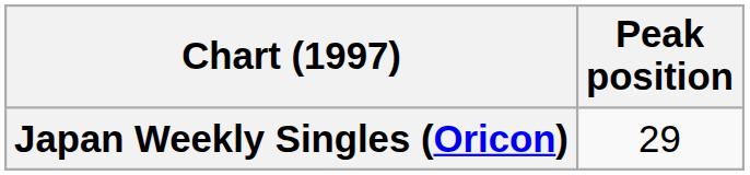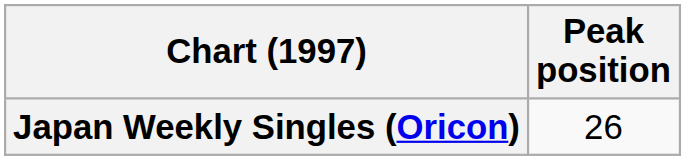Japan Weekly Singles (Oricon) | Peak position: 29 -> 26
